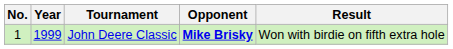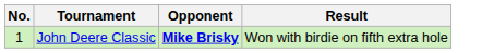- column: Year | 1999
